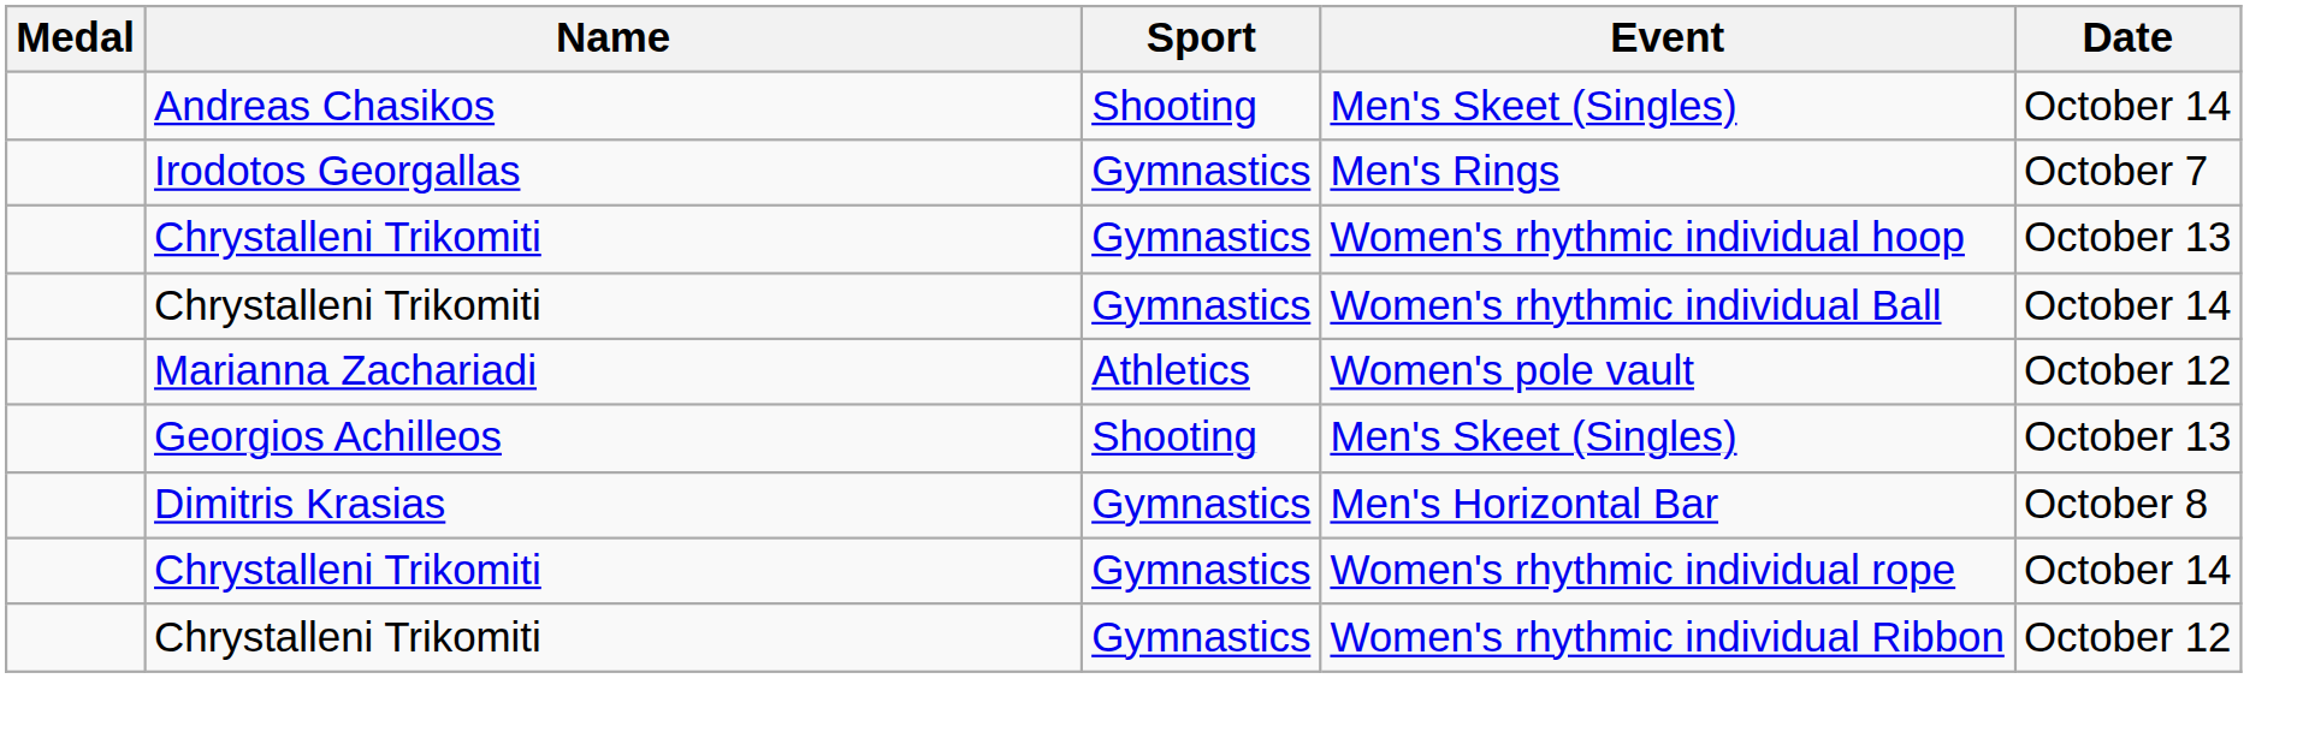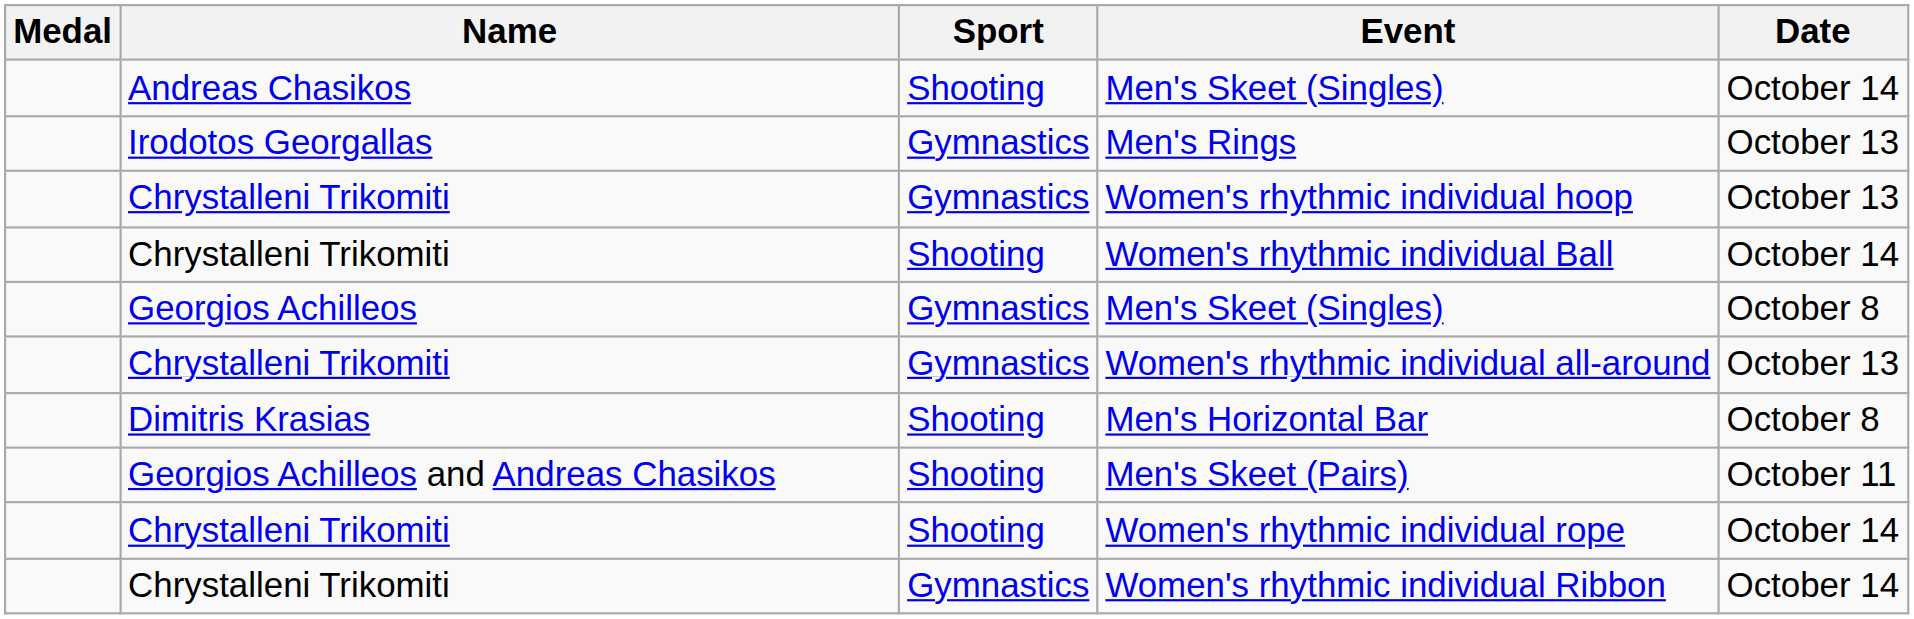Men's Rings | Date: October 7 -> October 13
Women's rhythmic individual Ball | Sport: Gymnastics -> Shooting
- row: Marianna Zachariadi | Athletics | Women's pole vault | October 12
Georgios Achilleos / Men's Skeet (Singles) | Sport: Shooting -> Gymnastics
Georgios Achilleos / Men's Skeet (Singles) | Date: October 13 -> October 8
+ row: Chrystalleni Trikomiti | Gymnastics | Women's rhythmic individual all-around | October 13
Men's Horizontal Bar | Sport: Gymnastics -> Shooting
+ row: Georgios Achilleos and Andreas Chasikos | Shooting | Men's Skeet (Pairs) | October 11
Women's rhythmic individual rope | Sport: Gymnastics -> Shooting
Women's rhythmic individual Ribbon | Date: October 12 -> October 14
